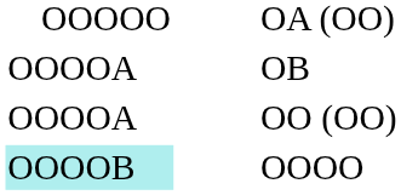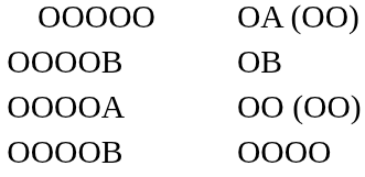OB | column 1: OOOOA -> OOOOB
OOOO | column 1: paleturquoise background -> no background
